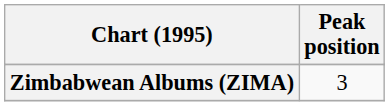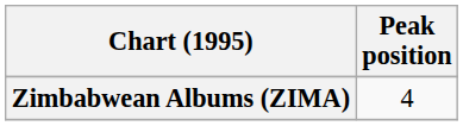Zimbabwean Albums (ZIMA) | Peak position: 3 -> 4
